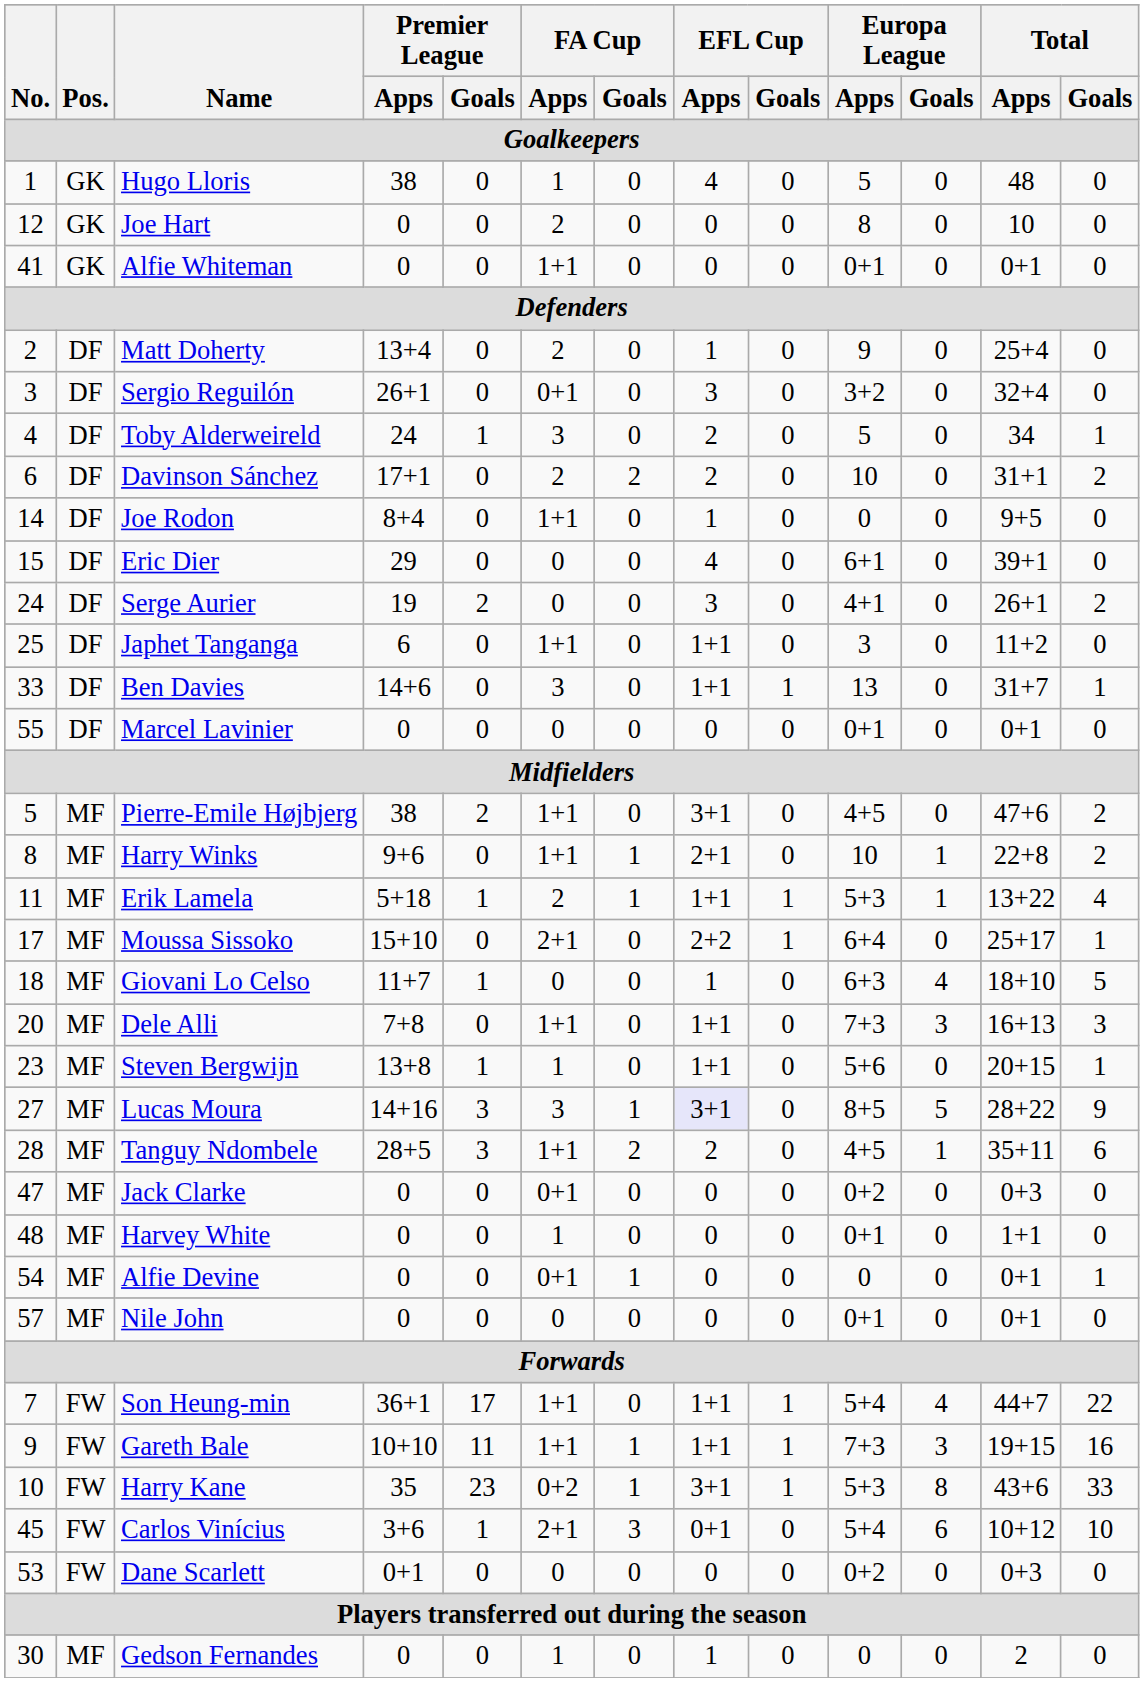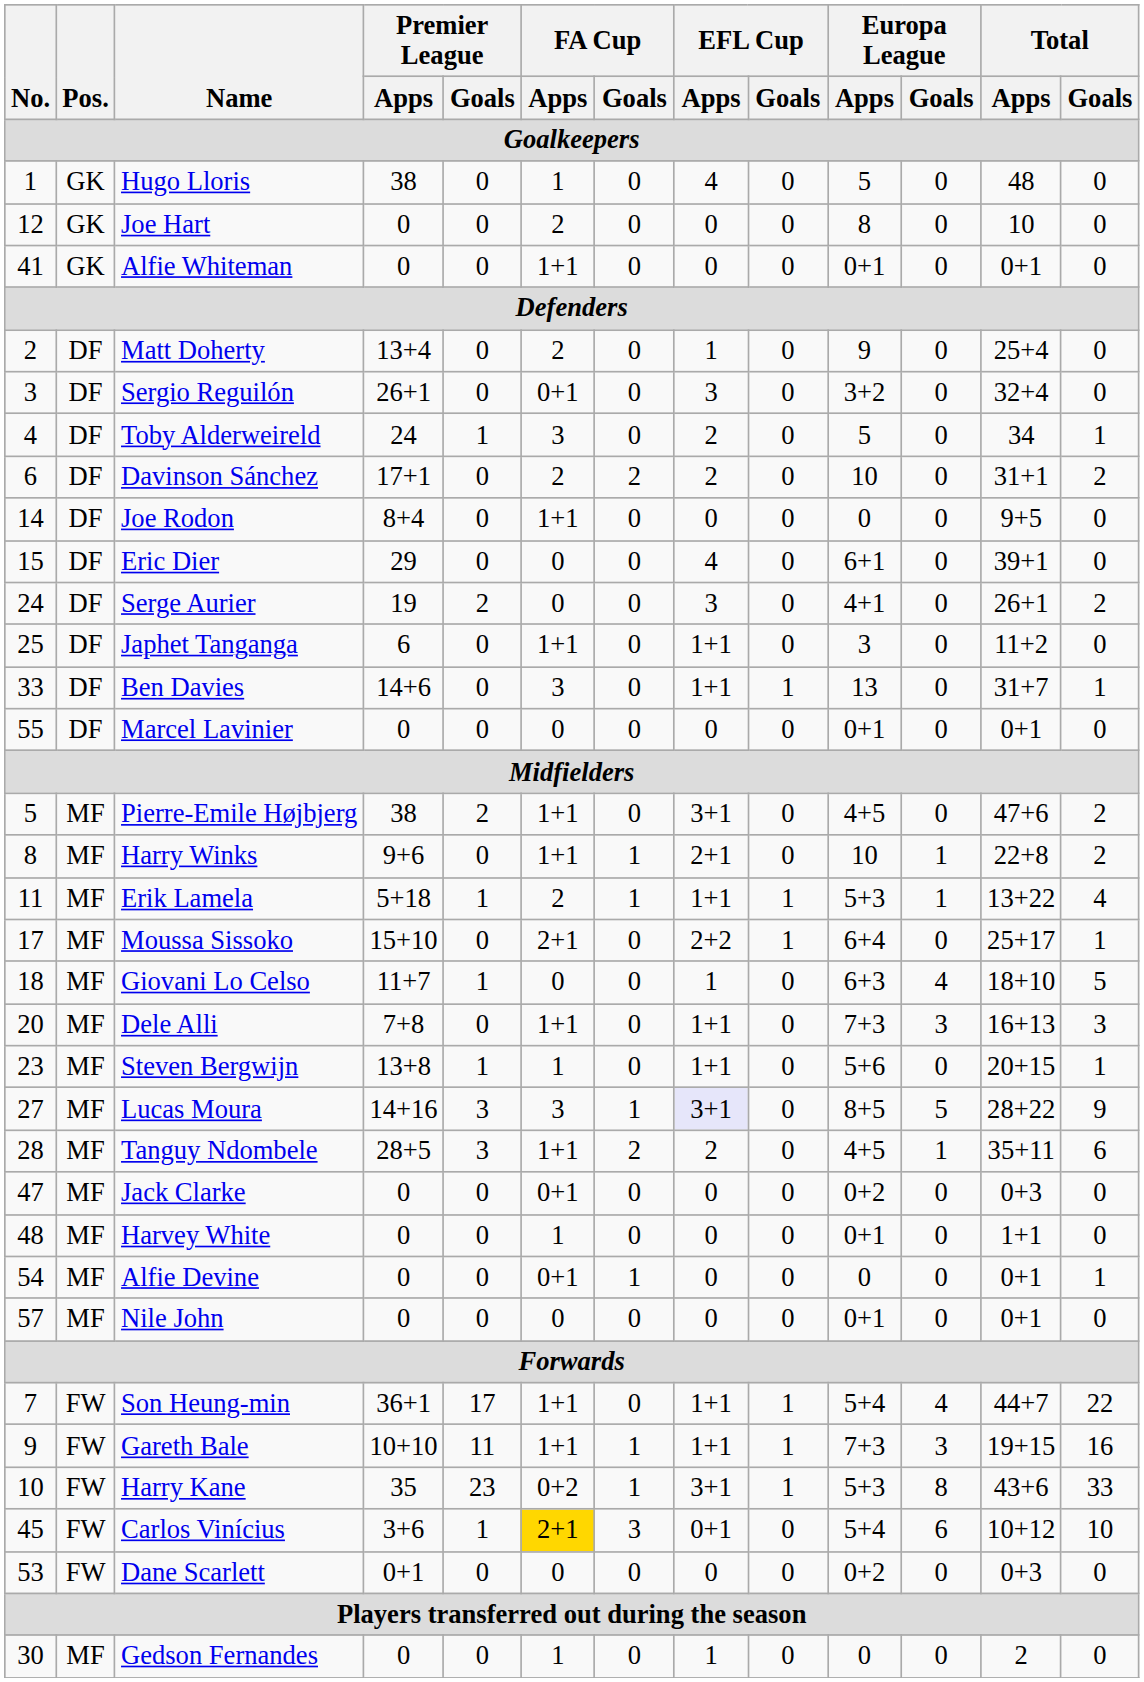Joe Rodon | EFL Cup / Apps: 1 -> 0
Carlos Vinícius | FA Cup / Apps: no background -> gold background
